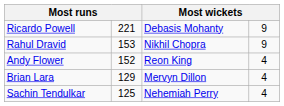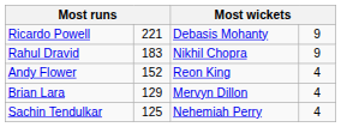Rahul Dravid | column 2: 153 -> 183
